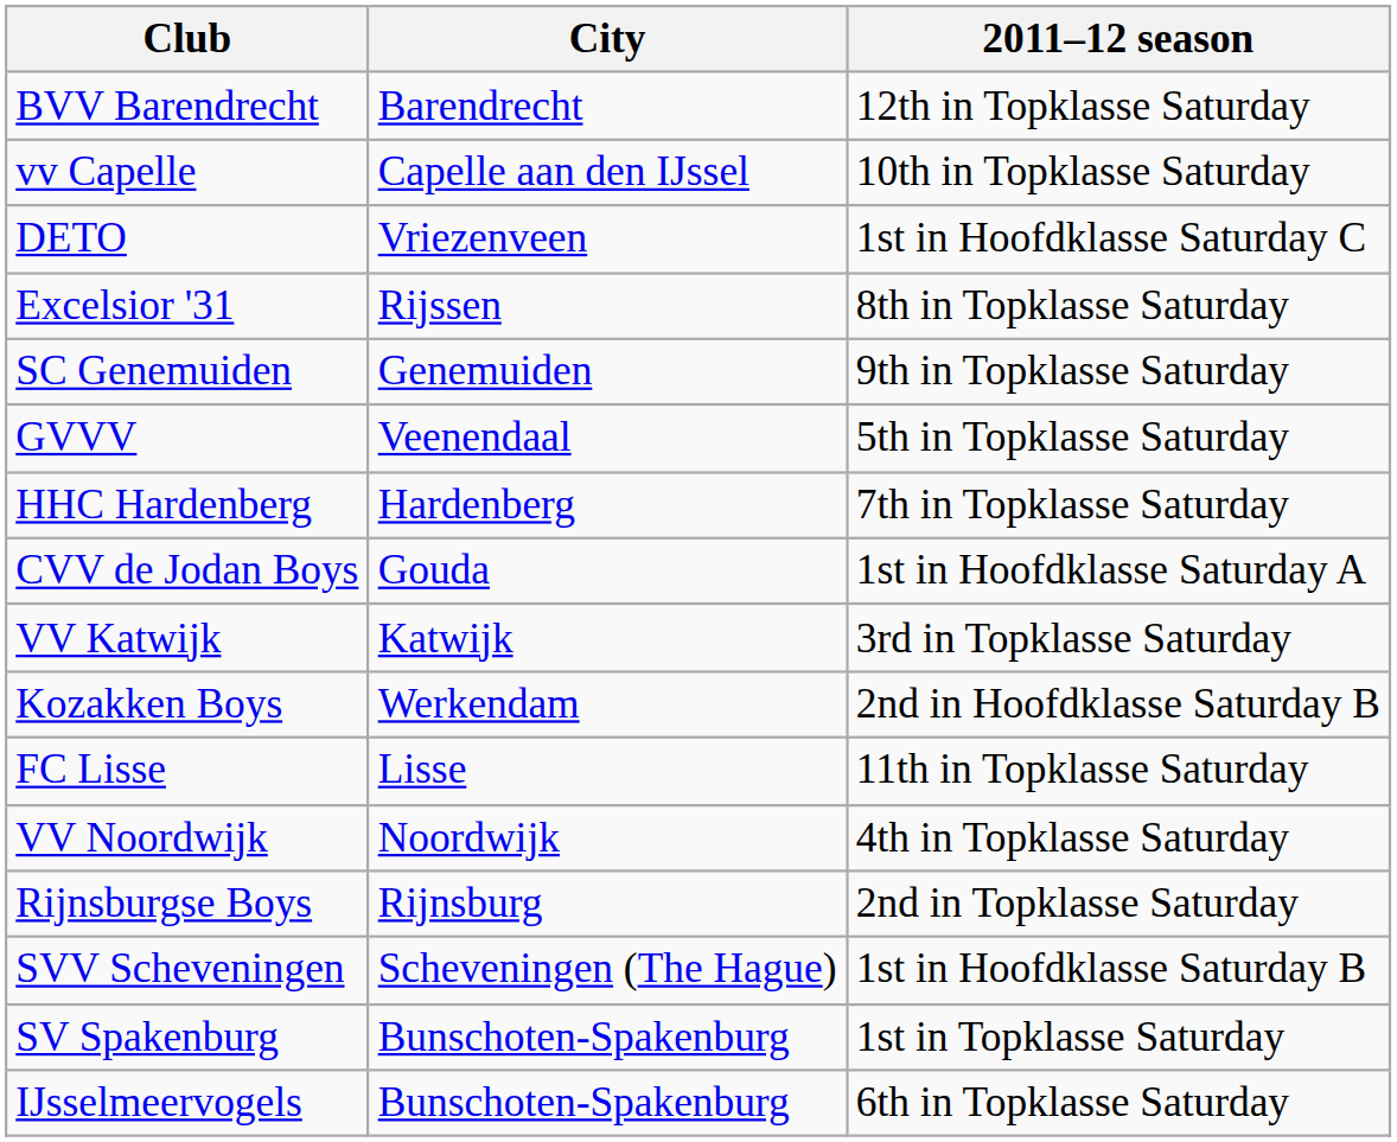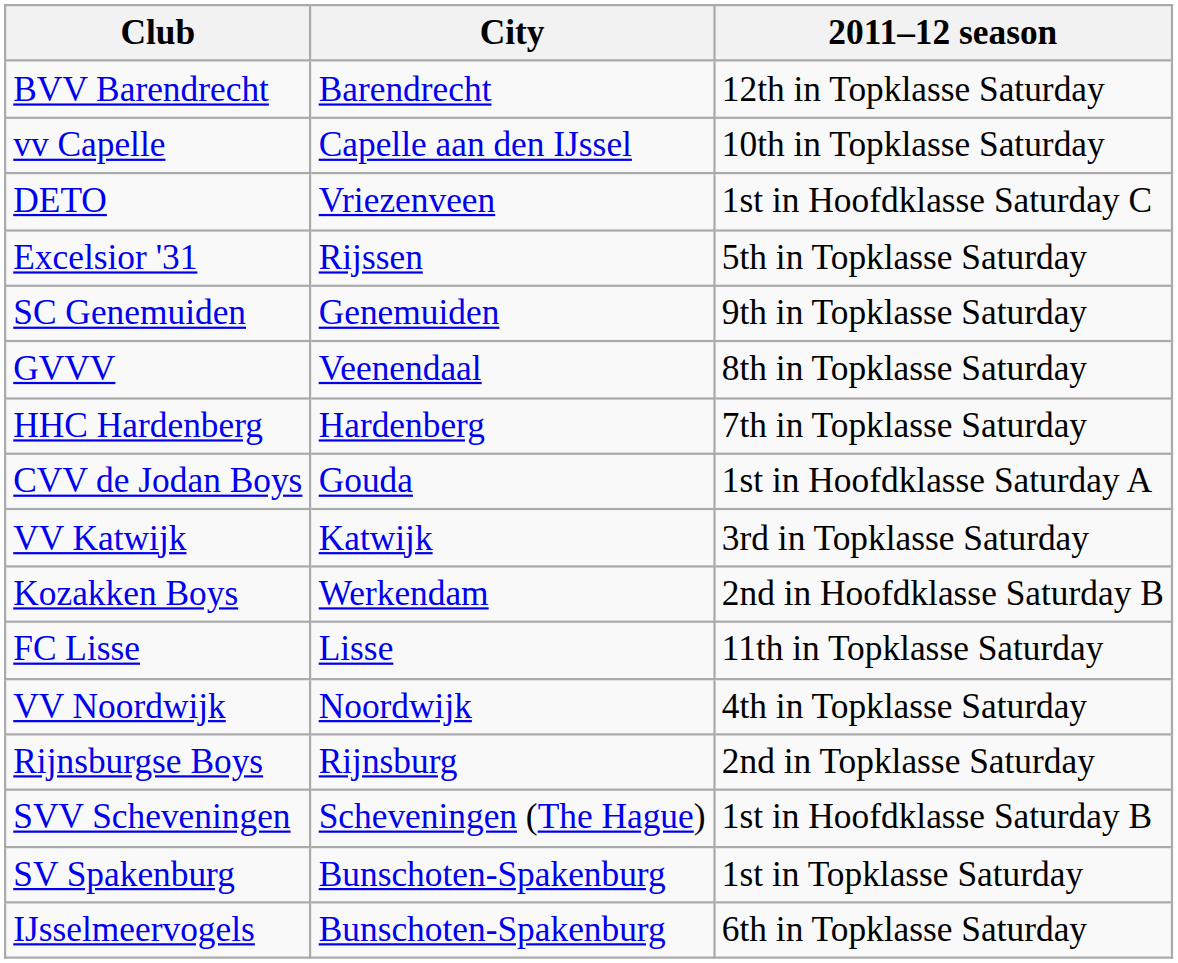Excelsior '31 | 2011–12 season: 8th in Topklasse Saturday -> 5th in Topklasse Saturday
GVVV | 2011–12 season: 5th in Topklasse Saturday -> 8th in Topklasse Saturday
